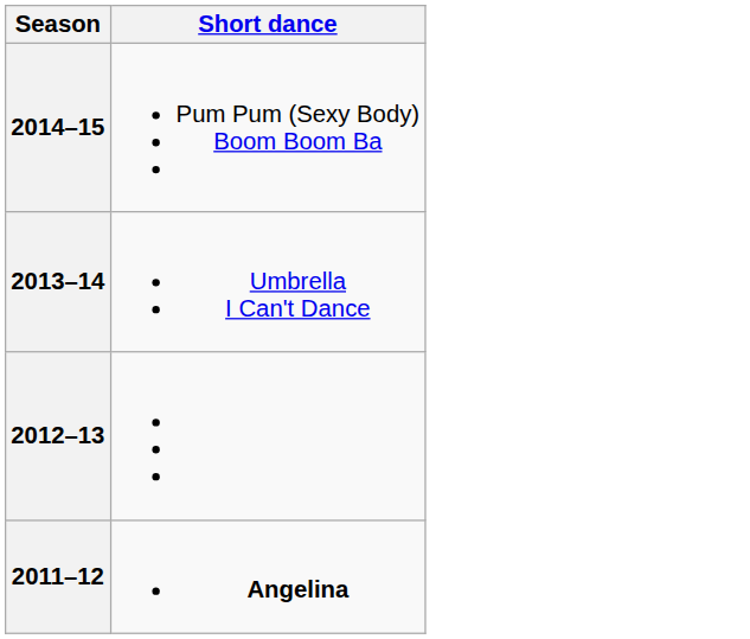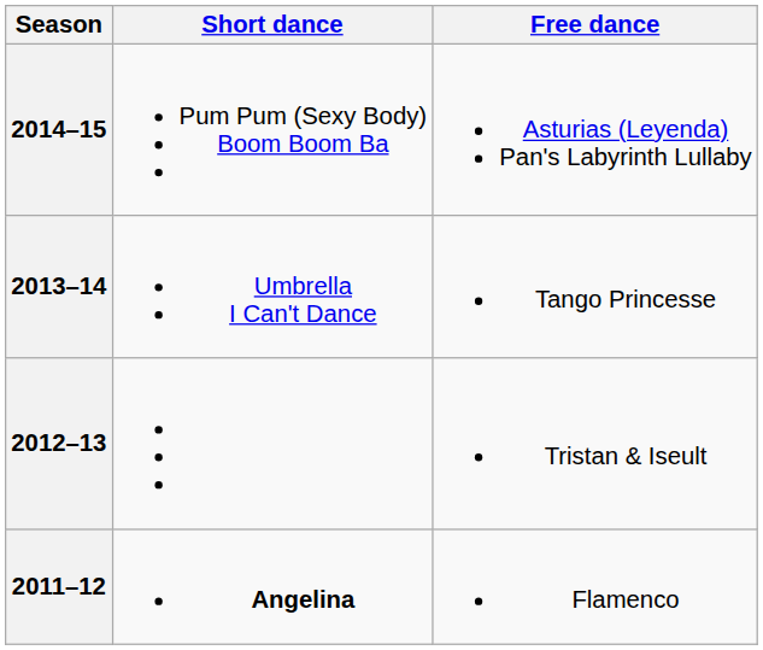+ column: Free dance | Asturias (Leyenda) Pan's Labyrinth Lullaby | Tango Princesse | Tristan & Iseult | Flamenco
